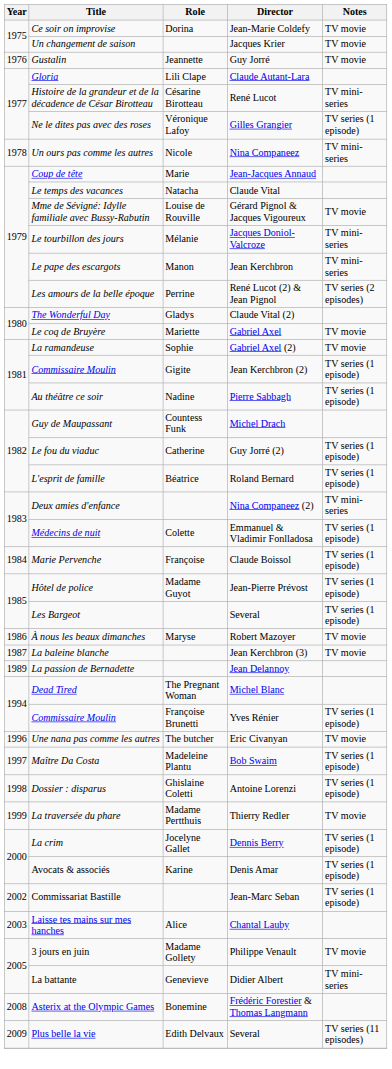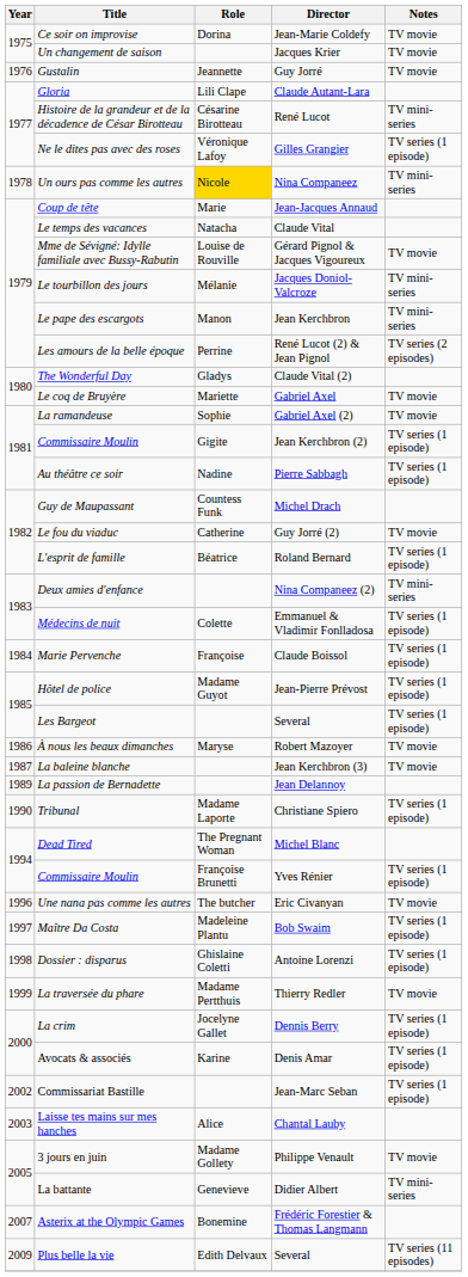Un ours pas comme les autres | Role: no background -> gold background
Le fou du viaduc | Notes: TV series (1 episode) -> TV movie
+ row: 1990 | Tribunal | Madame Laporte | Christiane Spiero | TV series (1 episode)
Asterix at the Olympic Games | Year: 2008 -> 2007
